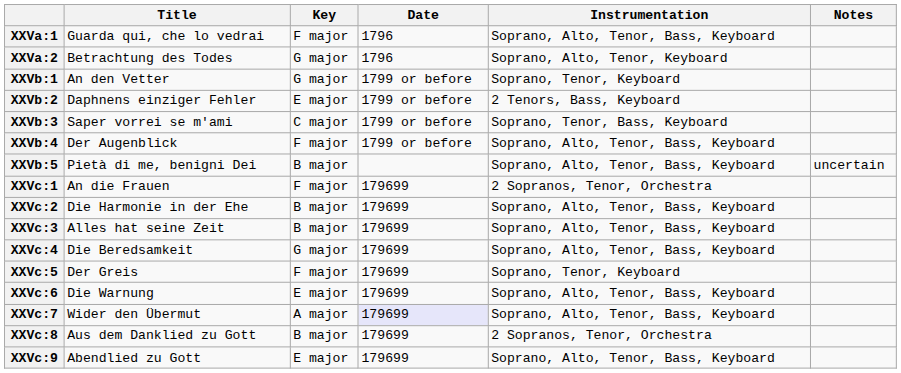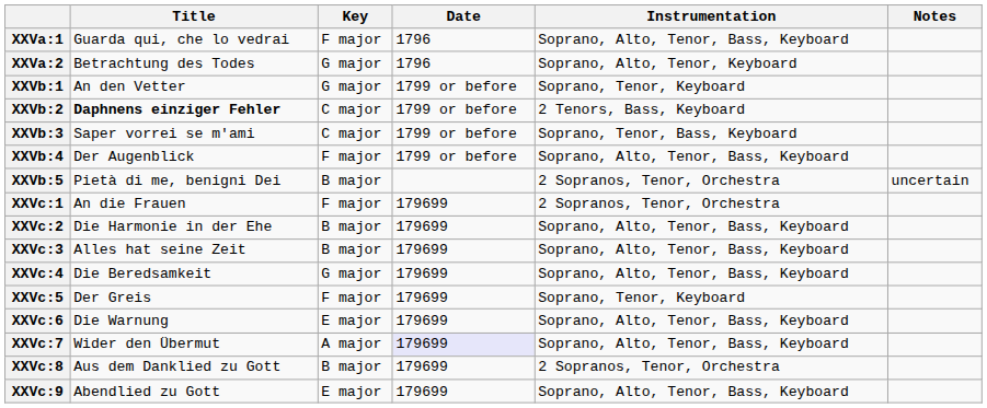XXVb:2 | Title: normal -> bold
XXVb:2 | Key: E major -> C major
XXVb:5 | Instrumentation: Soprano, Alto, Tenor, Bass, Keyboard -> 2 Sopranos, Tenor, Orchestra
